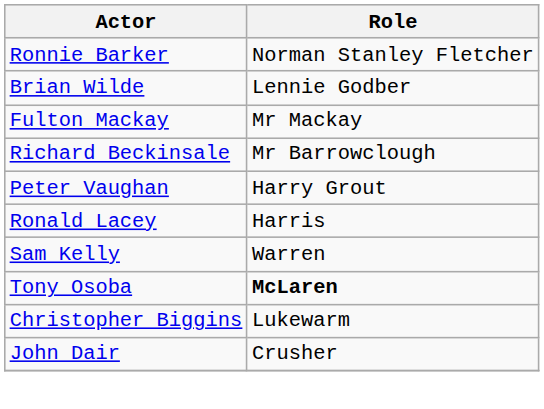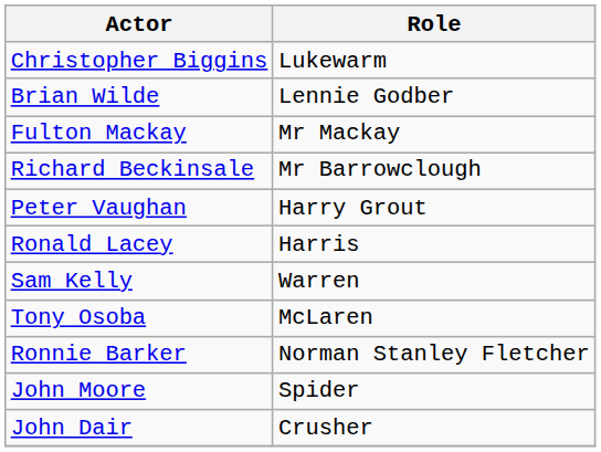rows swapped: Ronnie Barker <-> Christopher Biggins
Tony Osoba | Role: bold -> normal
+ row: John Moore | Spider
